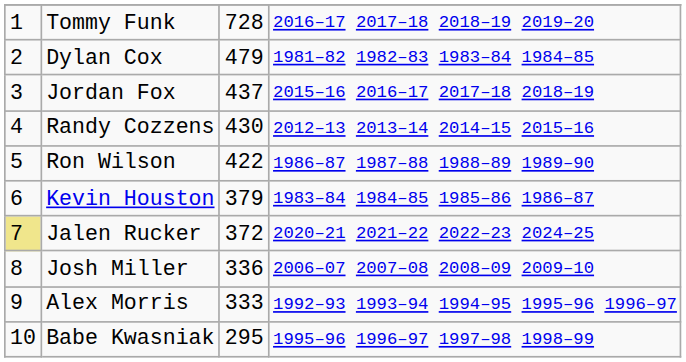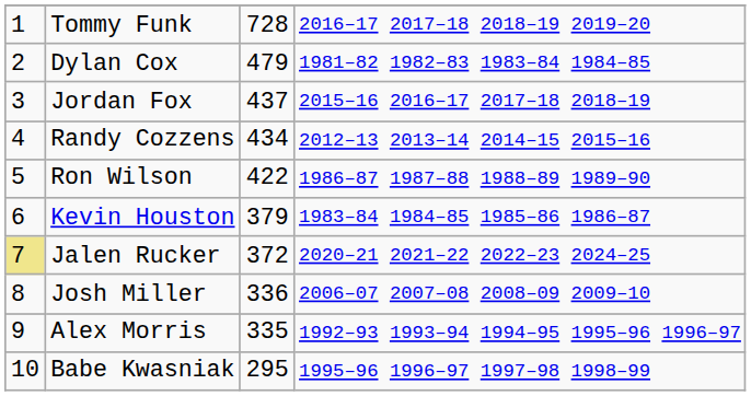Randy Cozzens | column 3: 430 -> 434
Alex Morris | column 3: 333 -> 335
